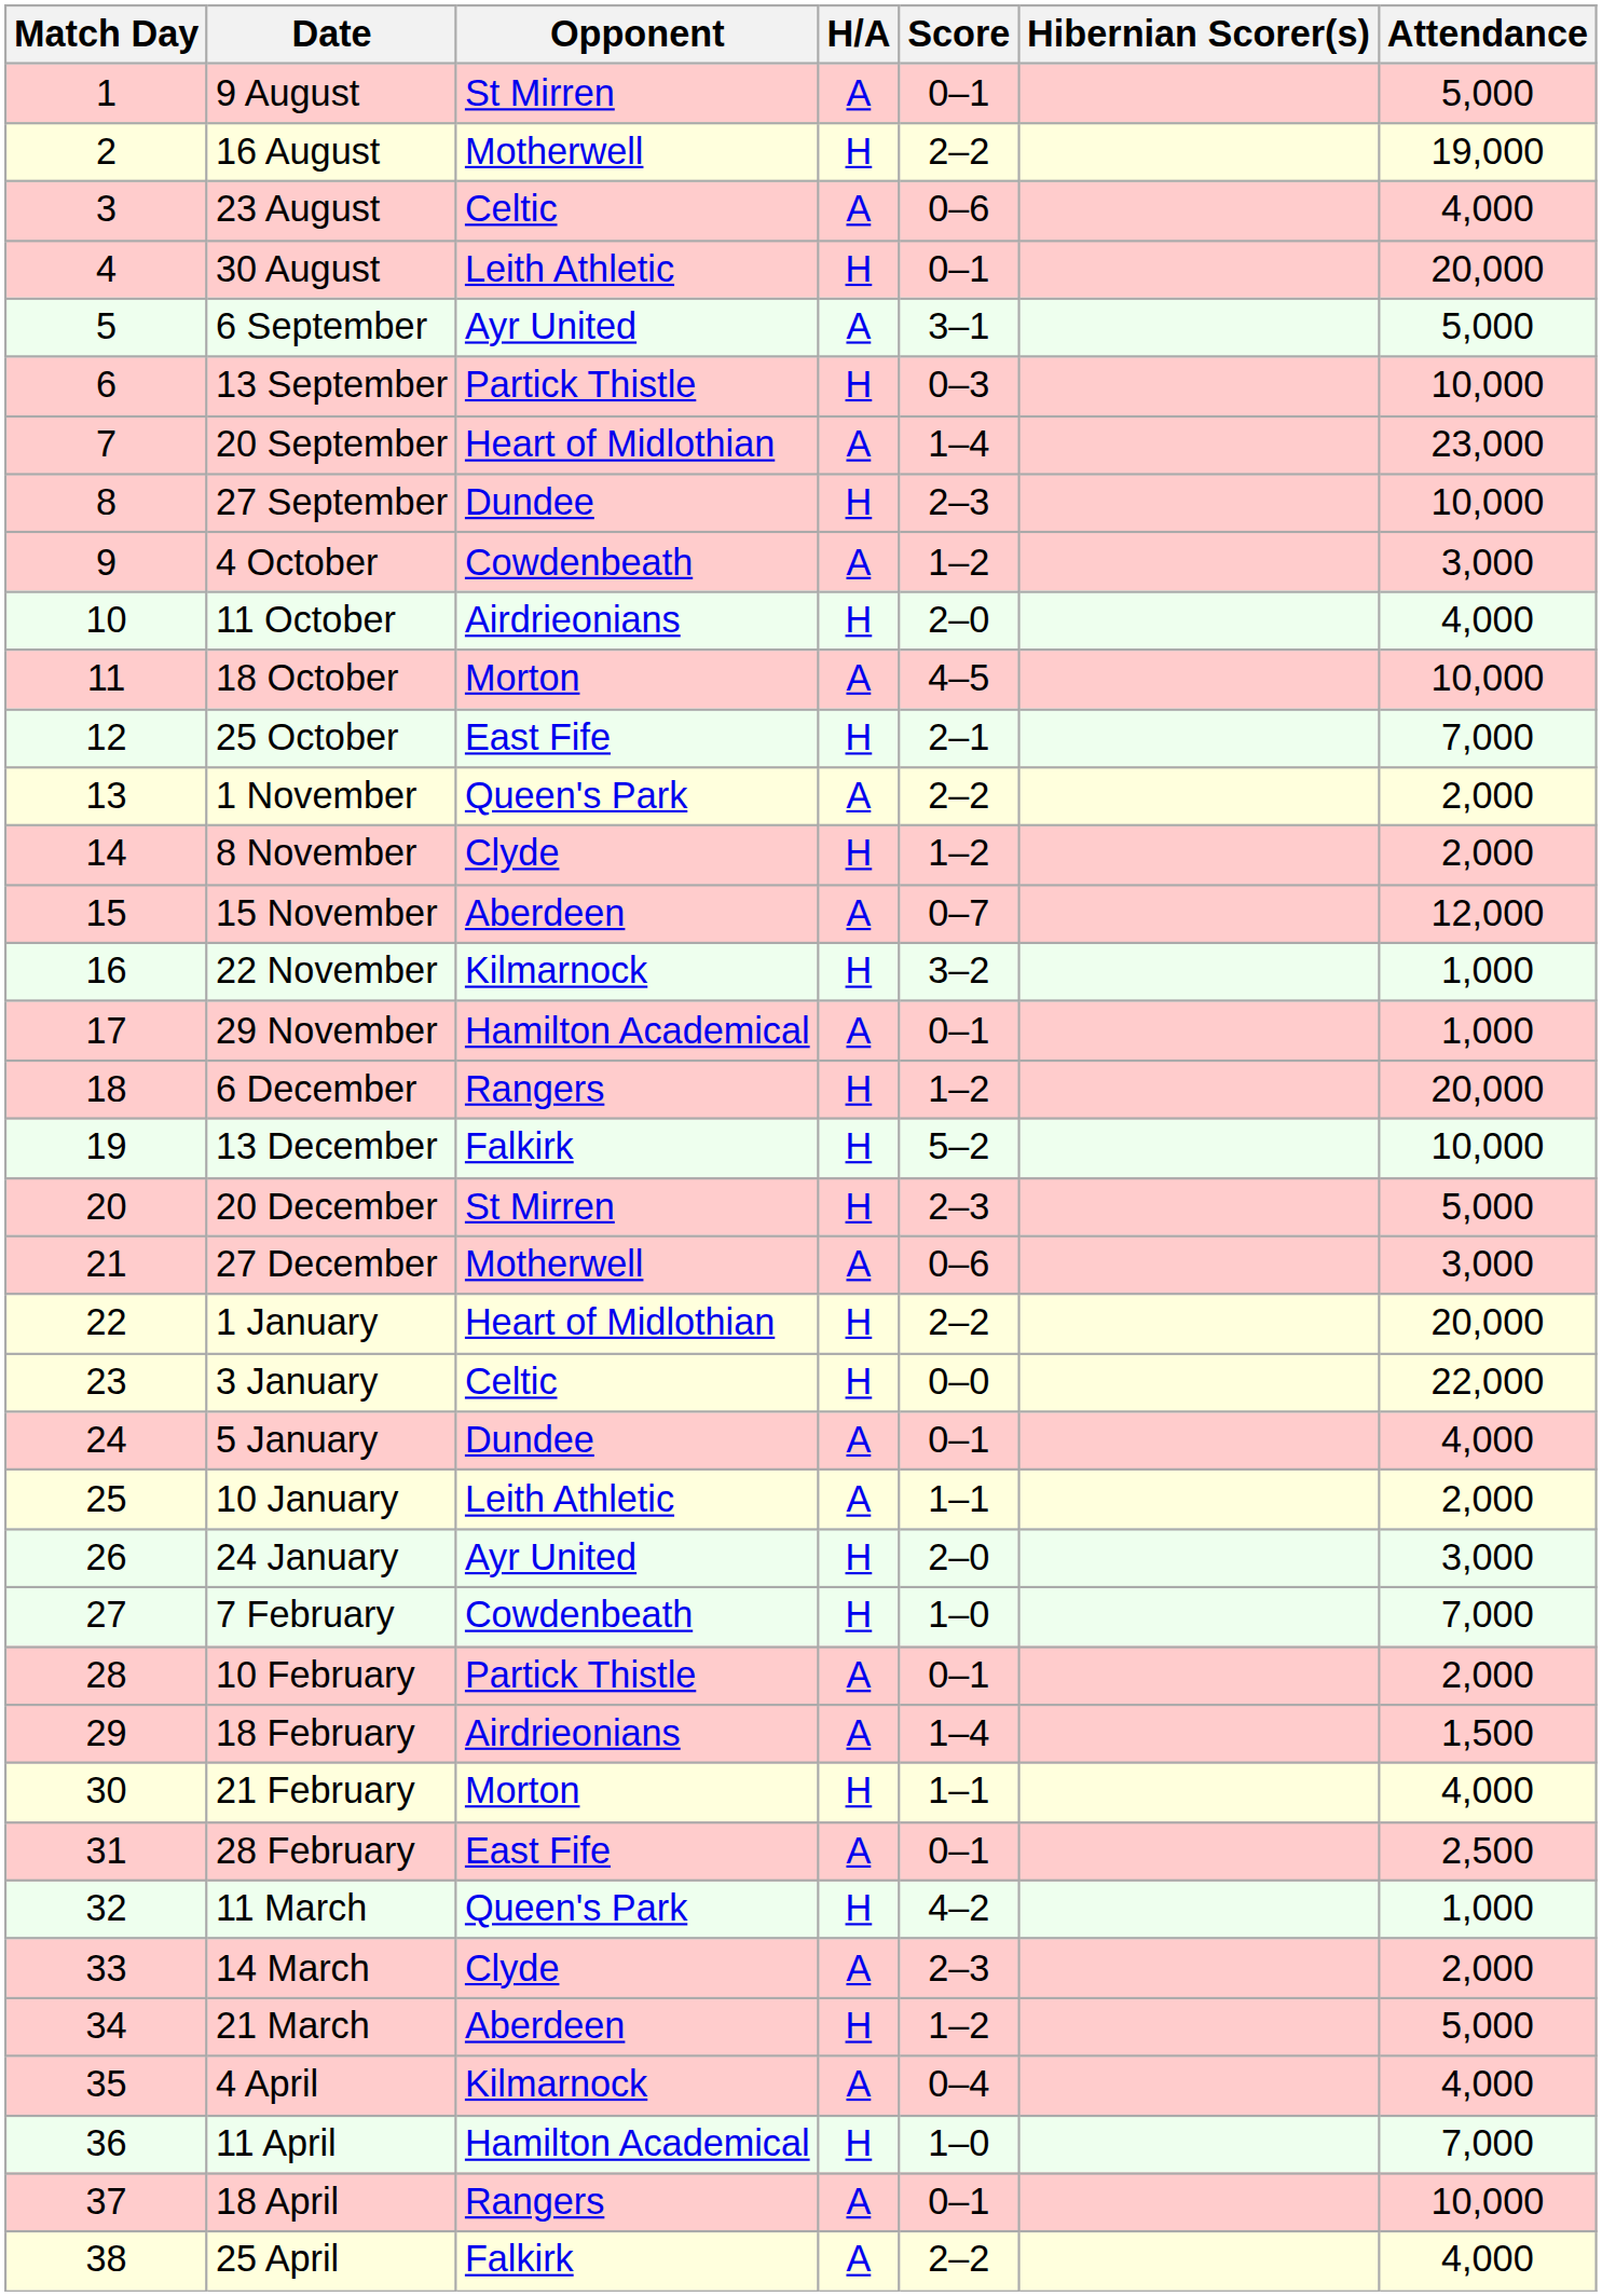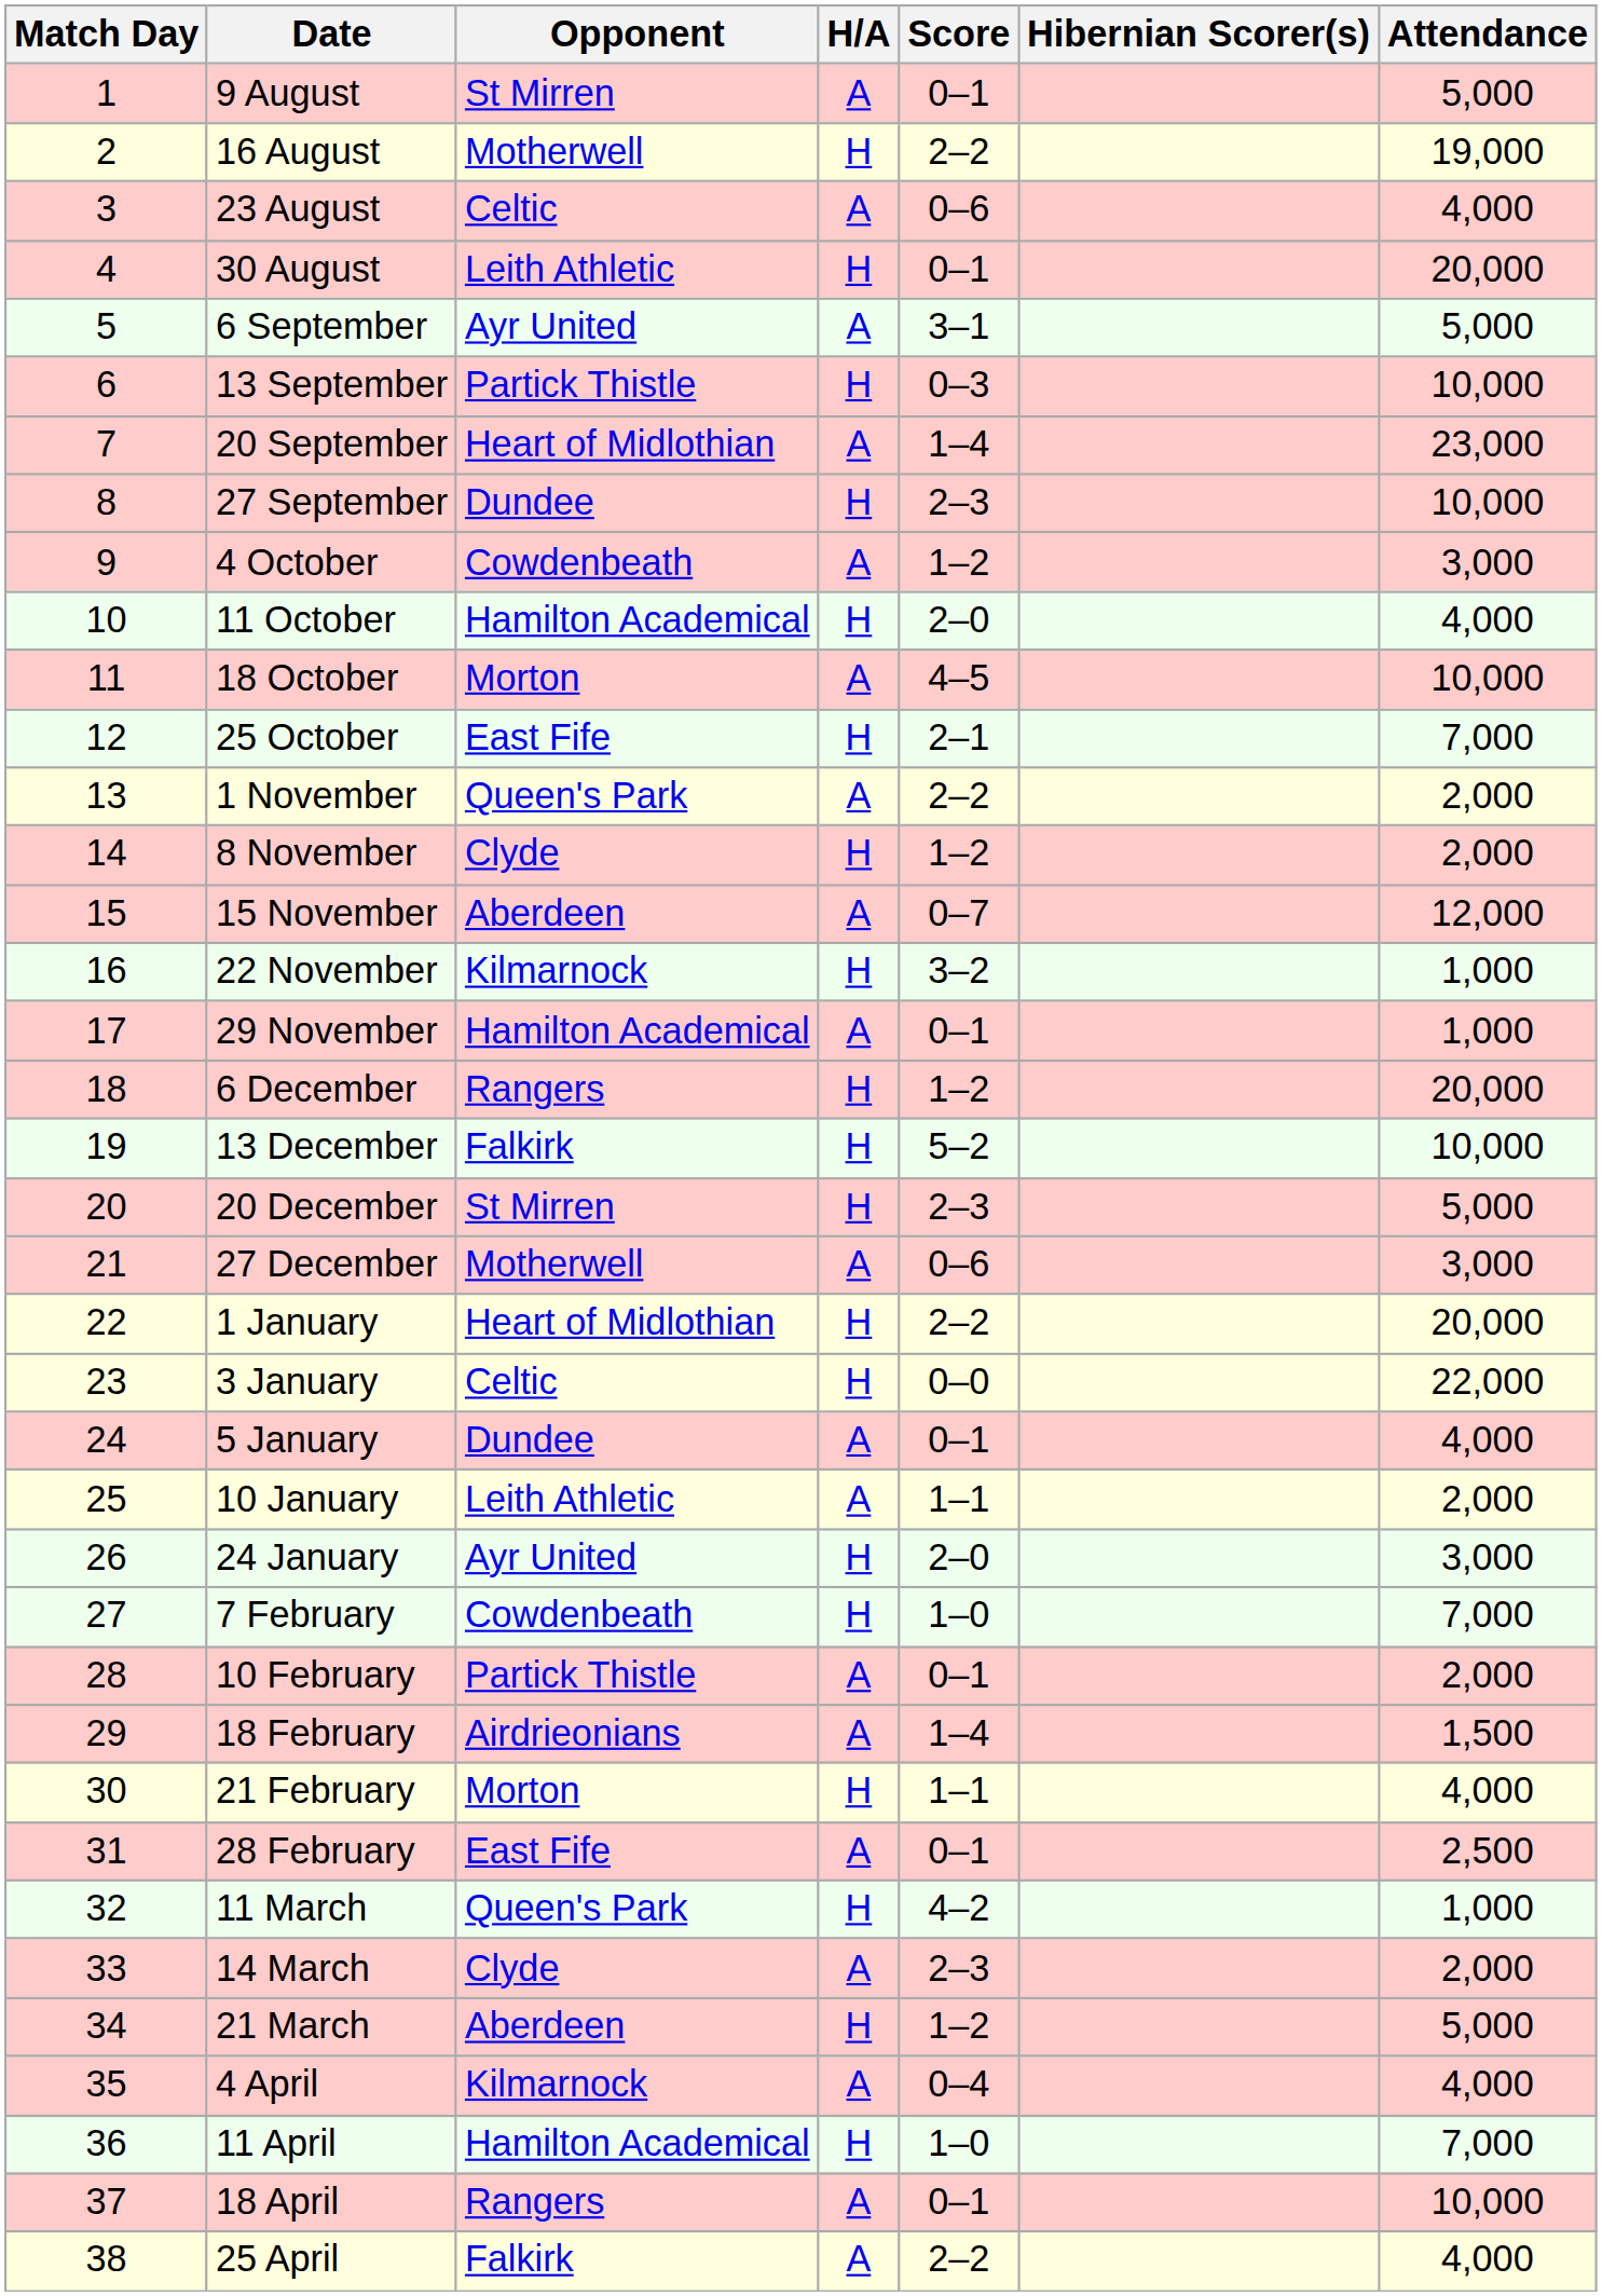11 October | Opponent: Airdrieonians -> Hamilton Academical
